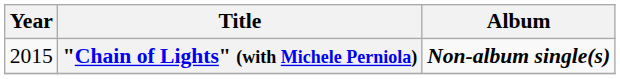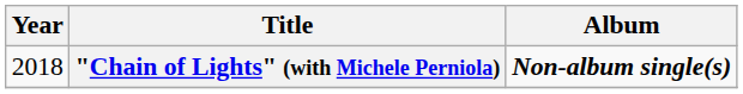"Chain of Lights" (with Michele Perniola) | Year: 2015 -> 2018
